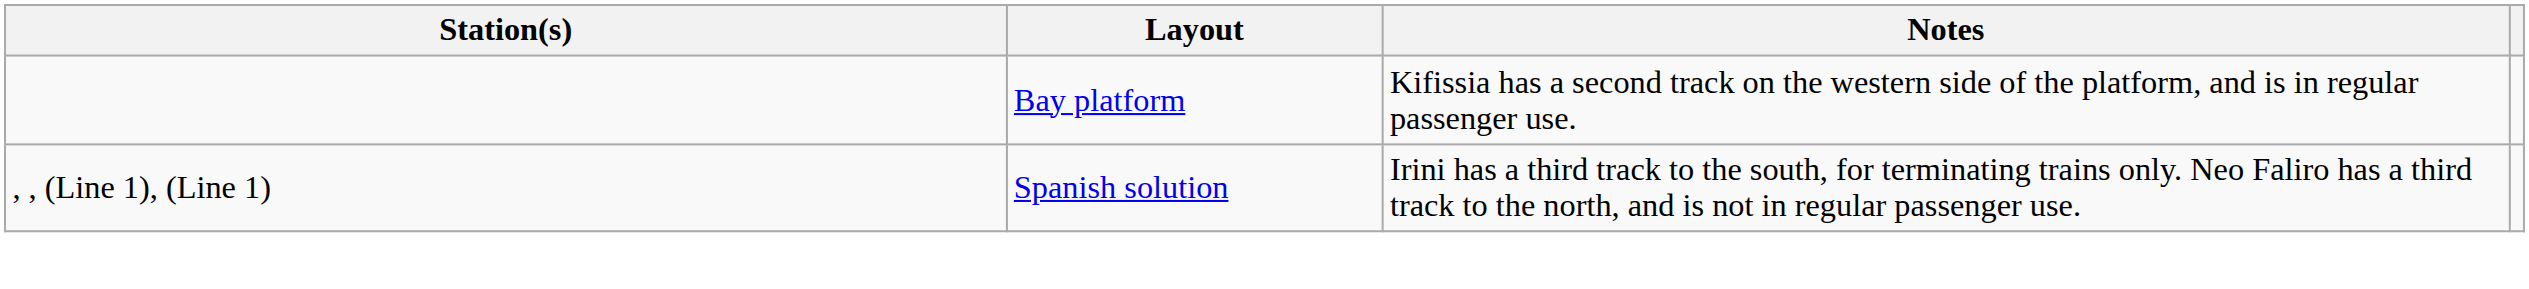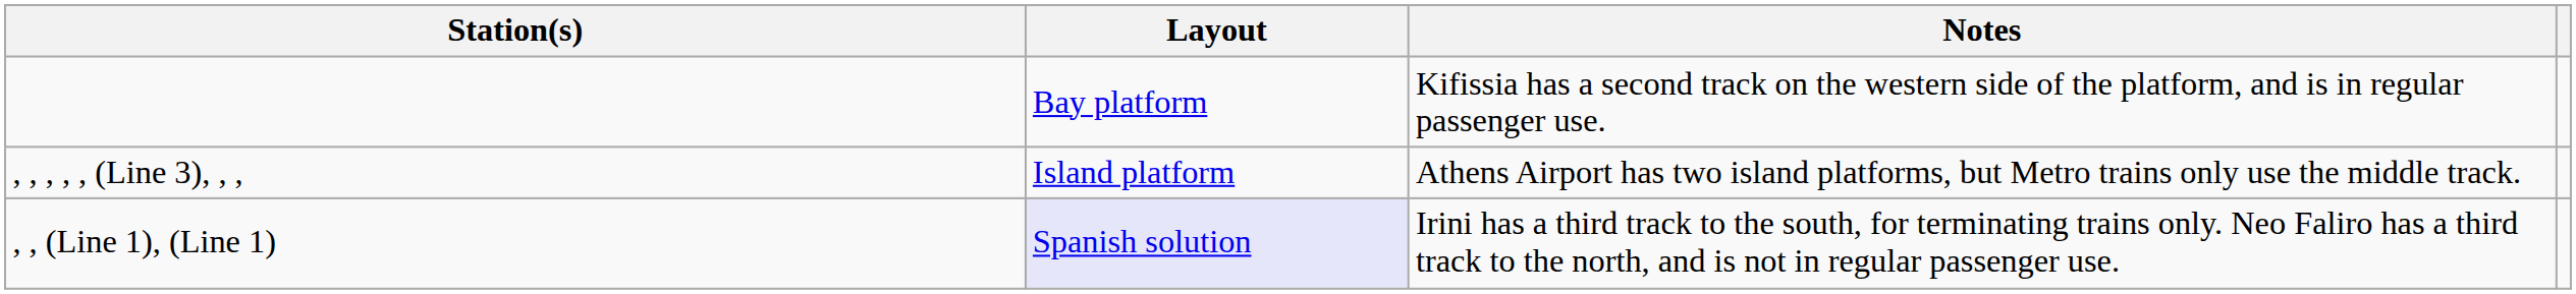+ row: , , , , , (Line 3), , , | Island platform | Athens Airport has two island platforms, but Metro trains only use the middle track.
, , (Line 1), (Line 1) | Layout: no background -> lavender background
